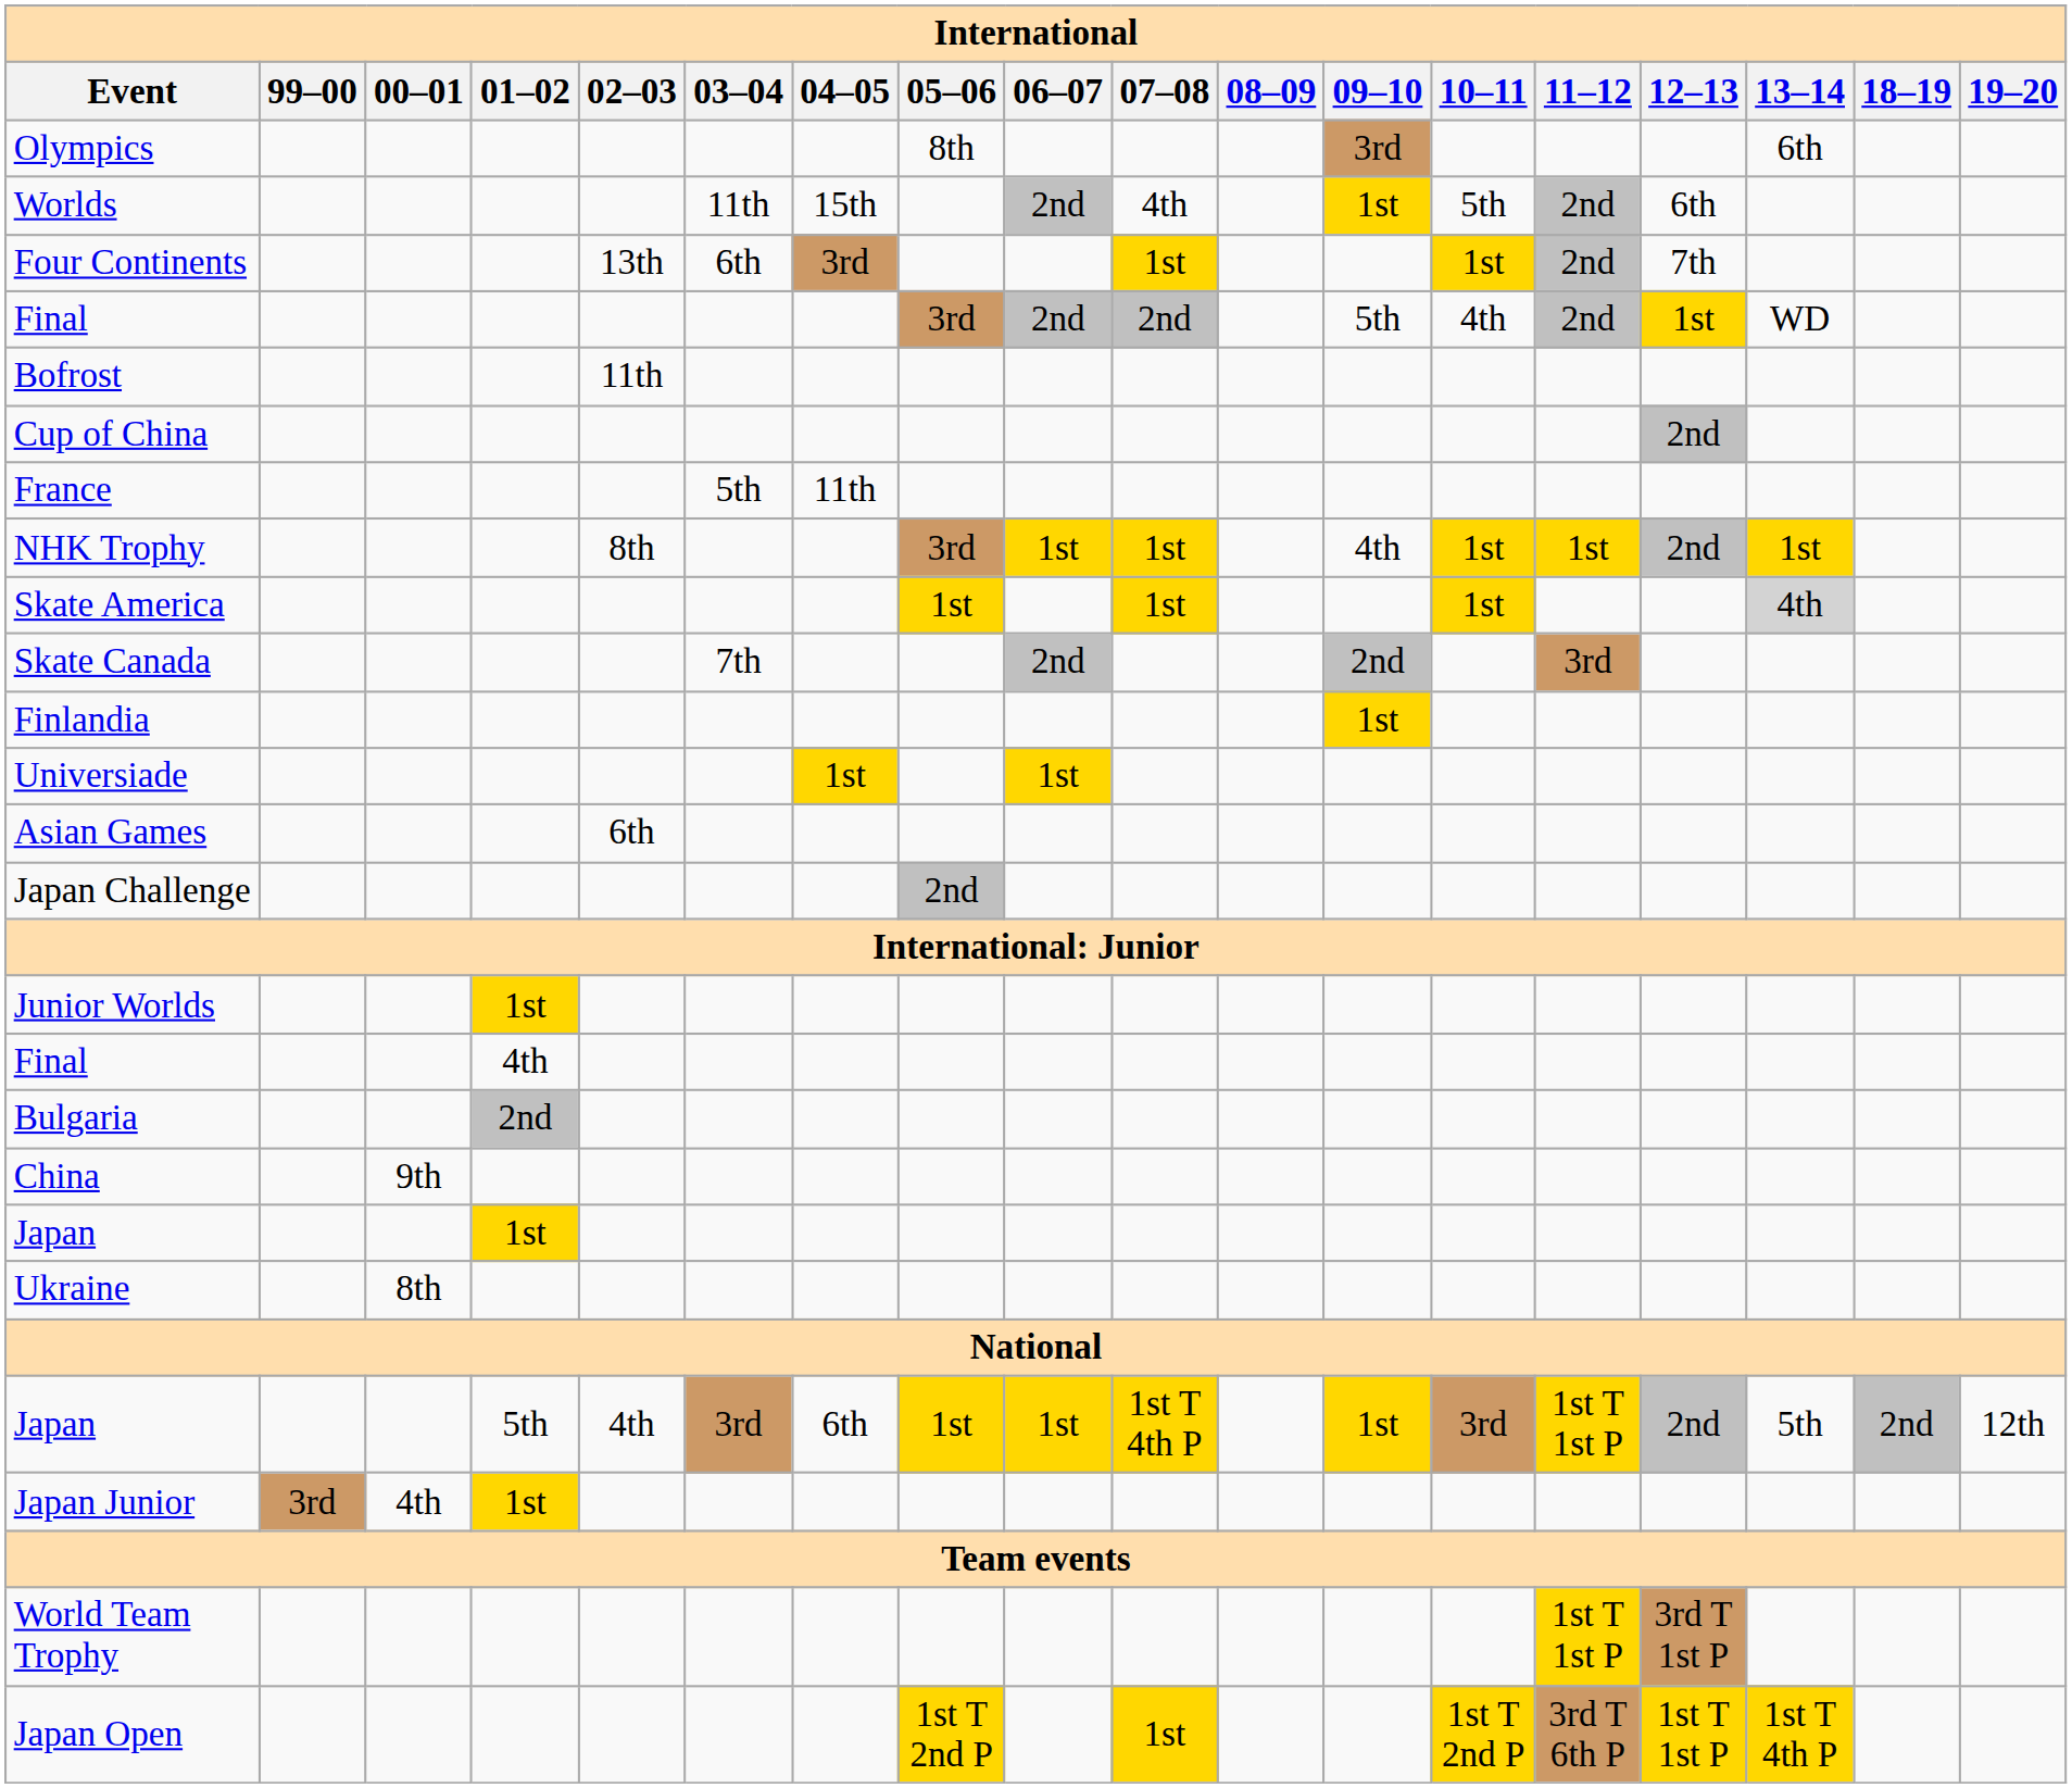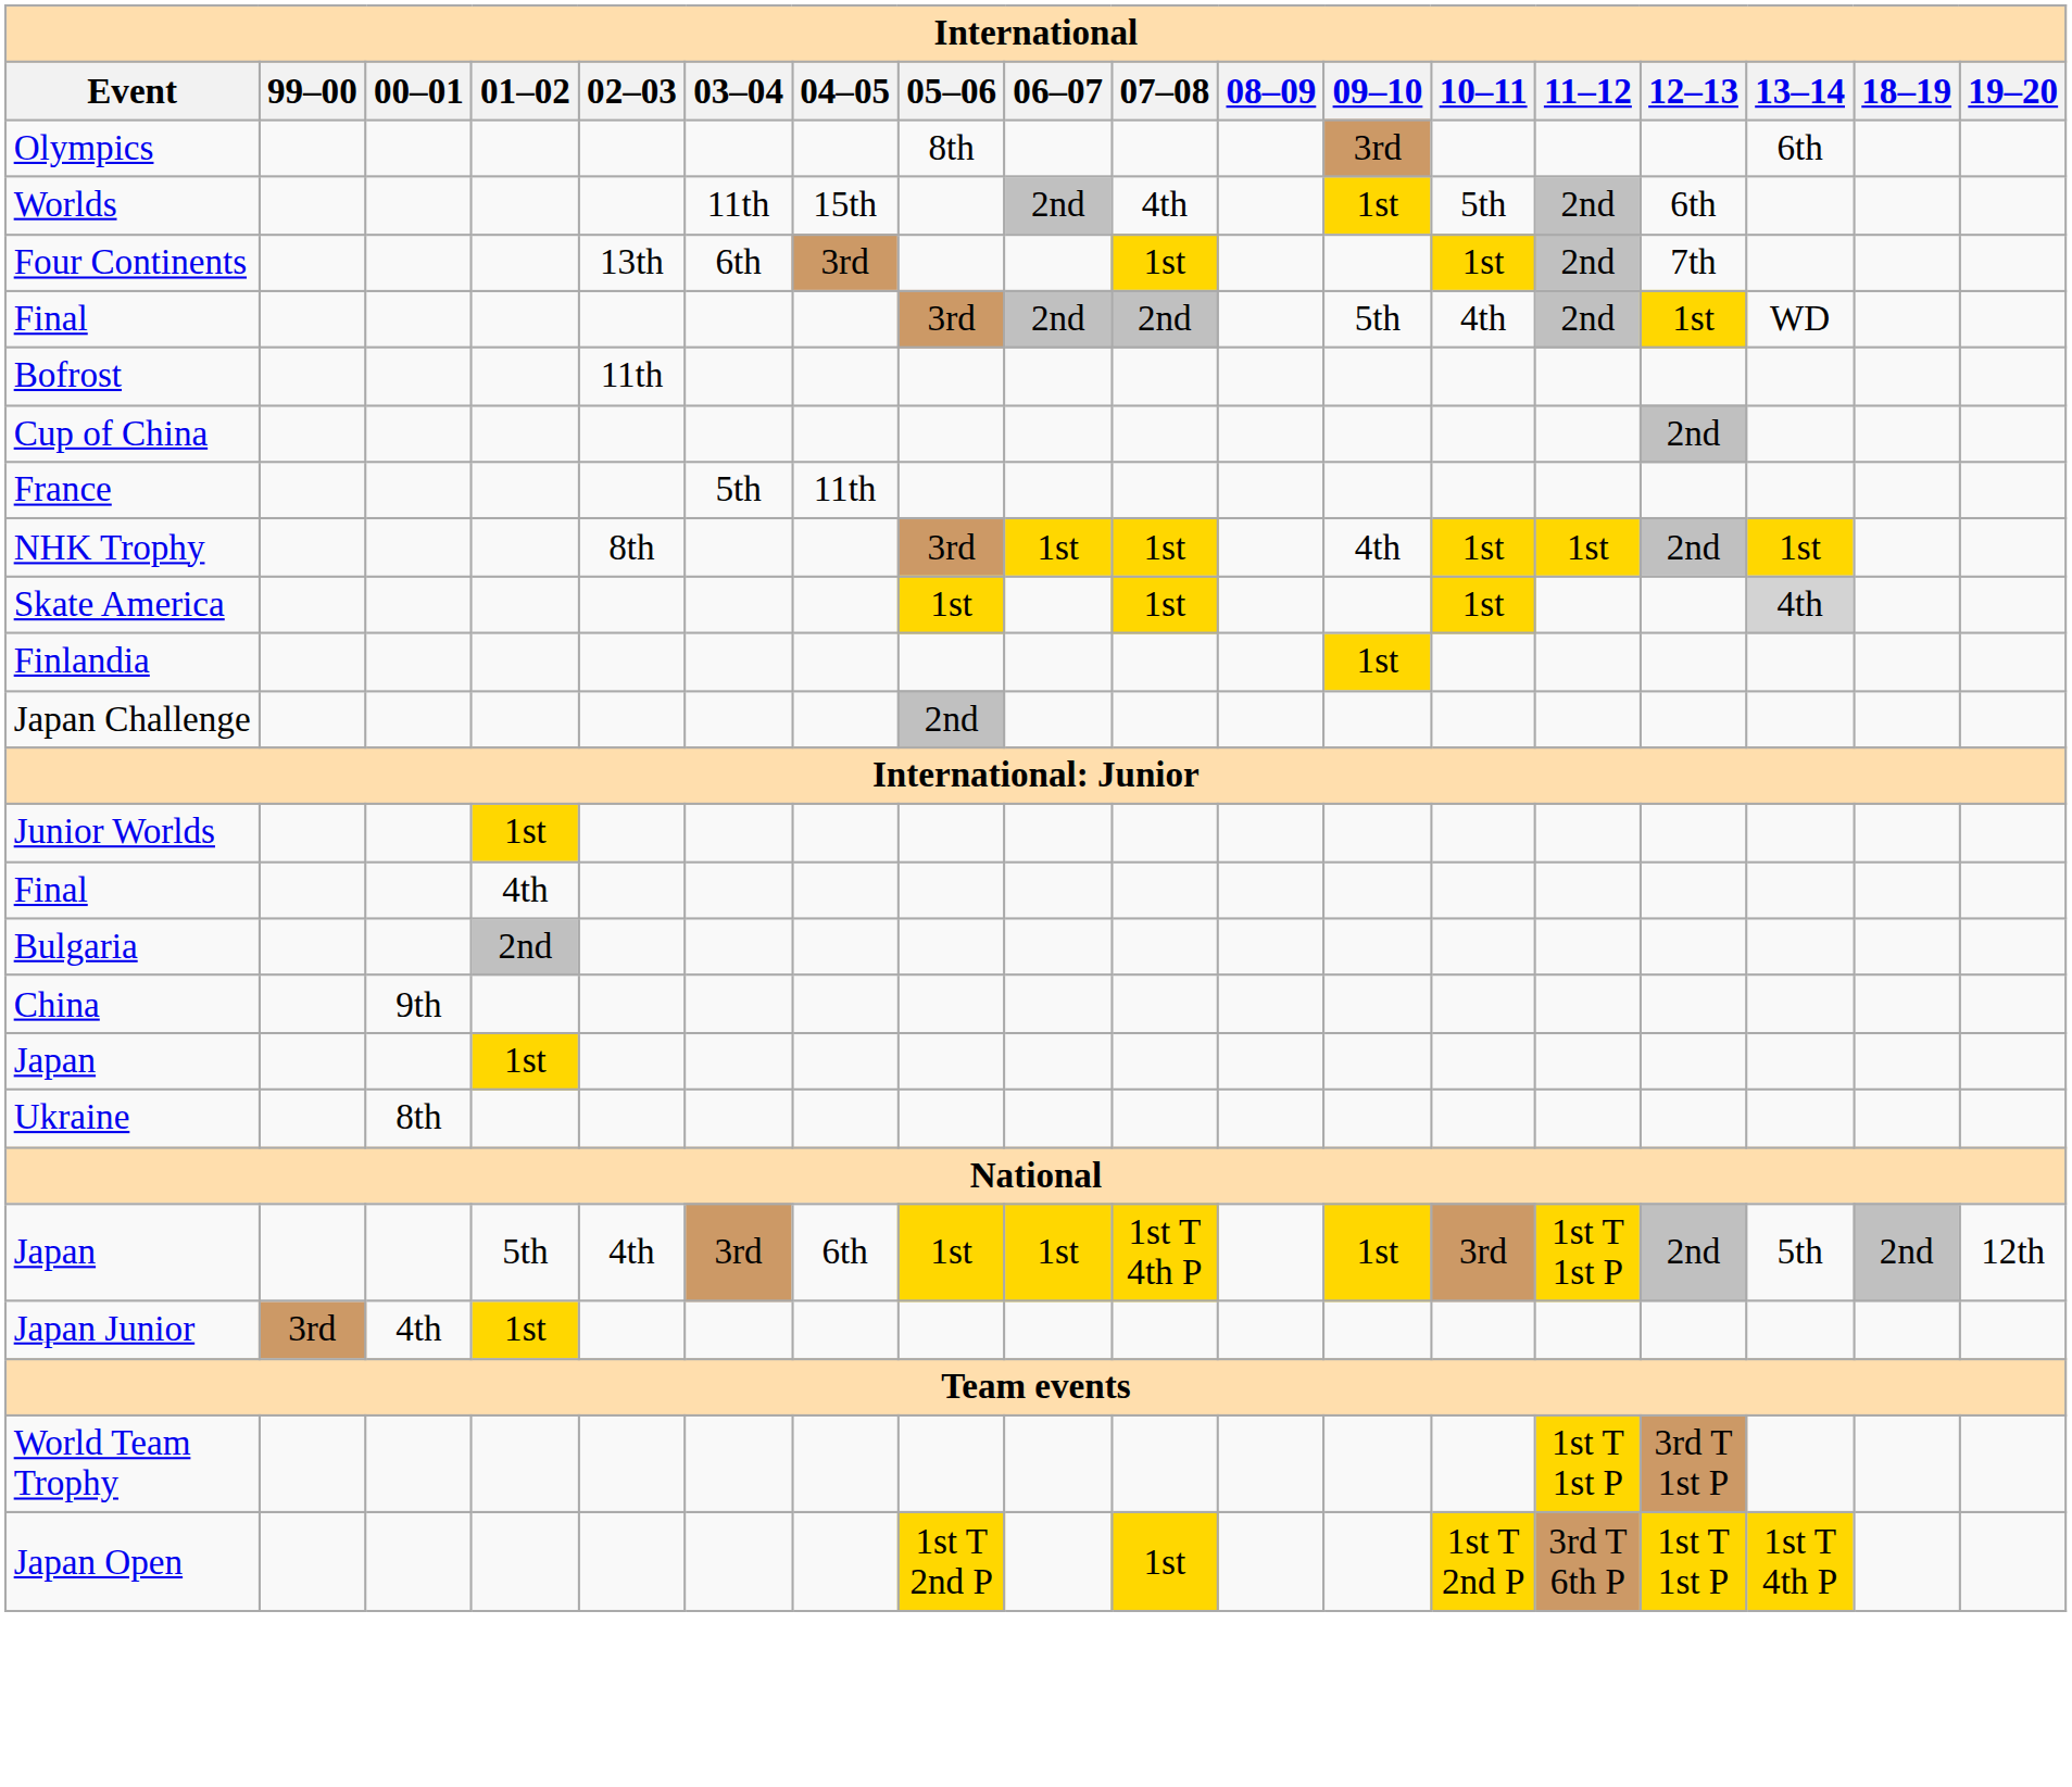- row: Skate Canada | 7th | 2nd | 2nd | 3rd
- row: Universiade | 1st | 1st
- row: Asian Games | 6th
